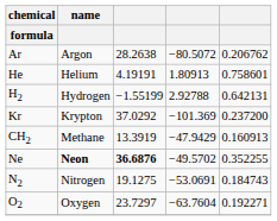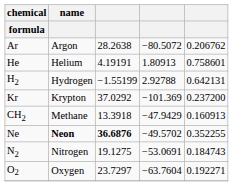CH2 | column 3: 13.3919 -> 13.3918
